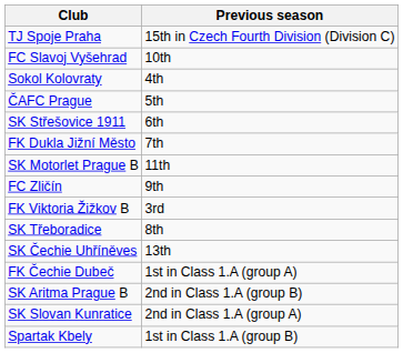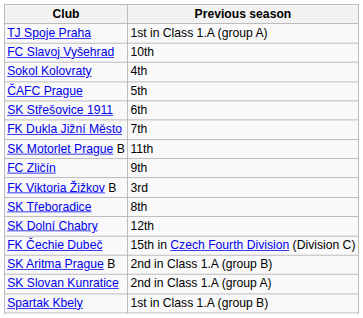TJ Spoje Praha | Previous season: 15th in Czech Fourth Division (Division C) -> 1st in Class 1.A (group A)
+ row: SK Dolní Chabry | 12th
- row: SK Čechie Uhříněves | 13th
FK Čechie Dubeč | Previous season: 1st in Class 1.A (group A) -> 15th in Czech Fourth Division (Division C)
